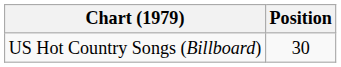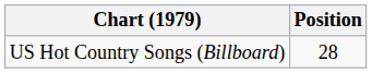US Hot Country Songs (Billboard) | Position: 30 -> 28
